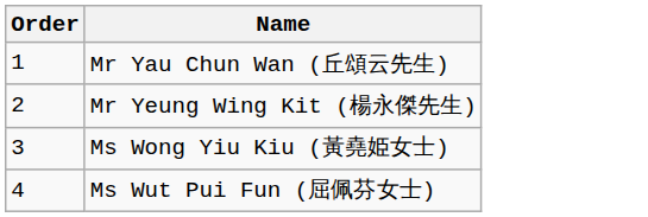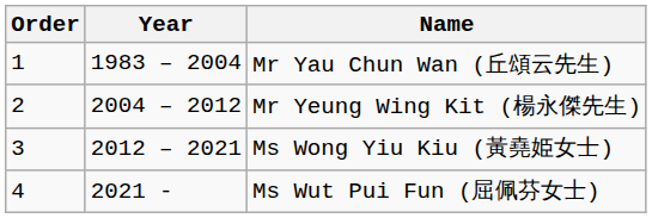+ column: Year | 1983 – 2004 | 2004 – 2012 | 2012 – 2021 | 2021 -
